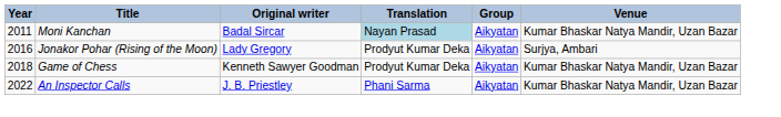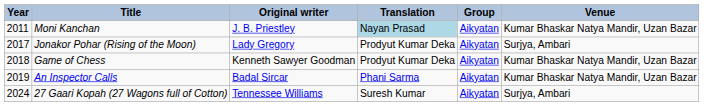Moni Kanchan | Original writer: Badal Sircar -> J. B. Priestley
Jonakor Pohar (Rising of the Moon) | Year: 2016 -> 2017
An Inspector Calls | Year: 2022 -> 2019
An Inspector Calls | Original writer: J. B. Priestley -> Badal Sircar
+ row: 2024 | 27 Gaari Kopah (27 Wagons full of Cotton) | Tennessee Williams | Suresh Kumar | Aikyatan | Surjya, Ambari
